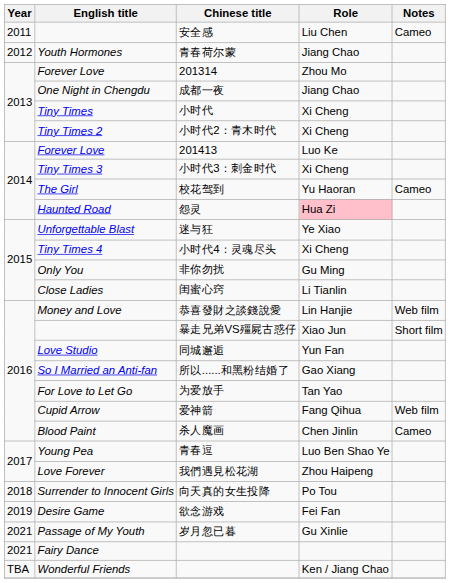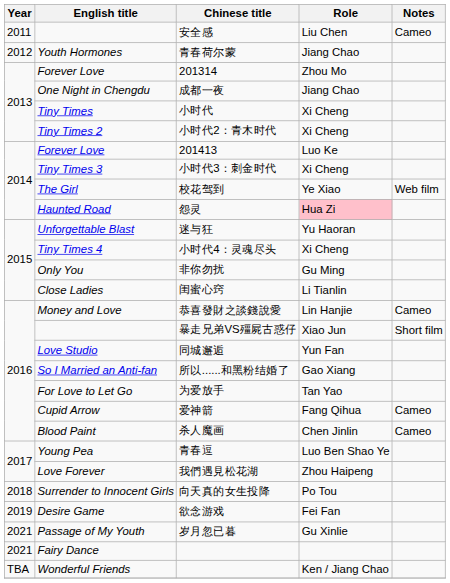校花驾到 | Role: Yu Haoran -> Ye Xiao
校花驾到 | Notes: Cameo -> Web film
迷与狂 | Role: Ye Xiao -> Yu Haoran
恭喜發財之談錢說愛 | Notes: Web film -> Cameo
爱神箭 | Notes: Web film -> Cameo
